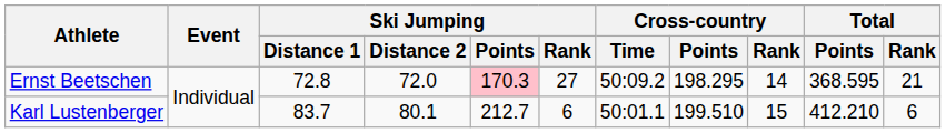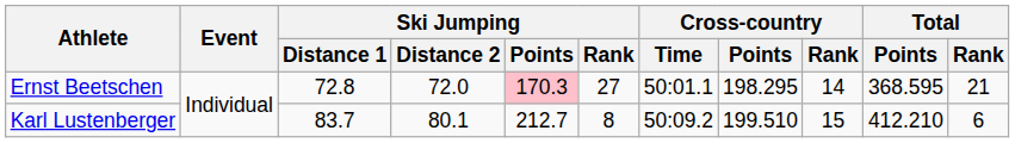Ernst Beetschen | Cross-country / Time: 50:09.2 -> 50:01.1
Karl Lustenberger | Ski Jumping / Rank: 6 -> 8
Karl Lustenberger | Cross-country / Time: 50:01.1 -> 50:09.2
